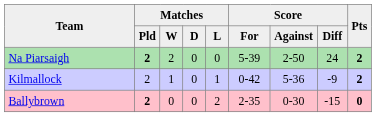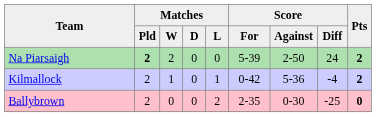Kilmallock | Score / Diff: -9 -> -4
Ballybrown | Matches / Pld: bold -> normal
Ballybrown | Score / Diff: -15 -> -25
